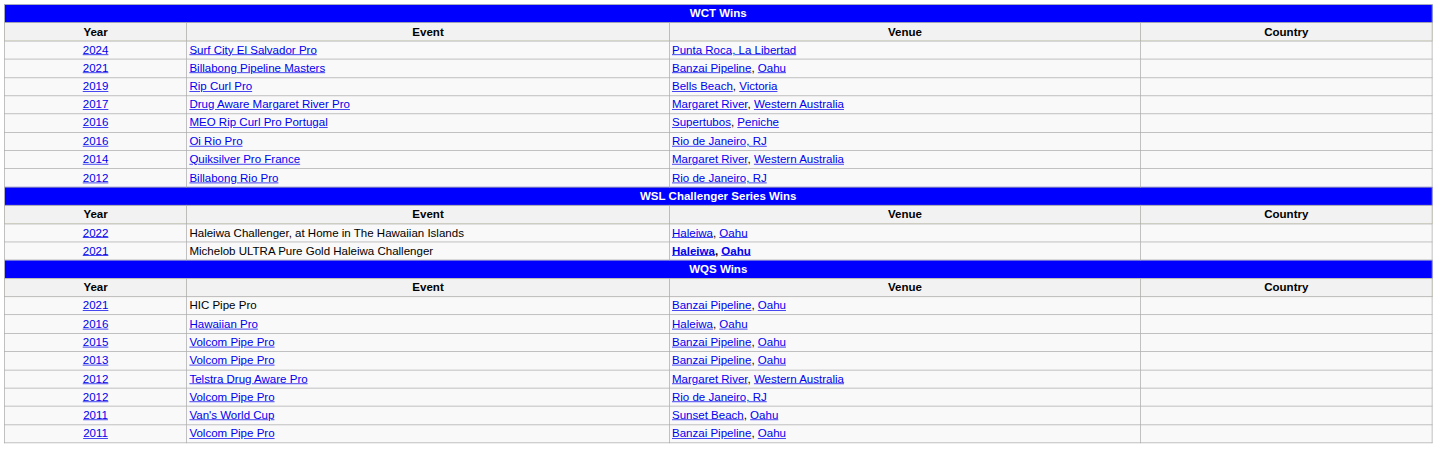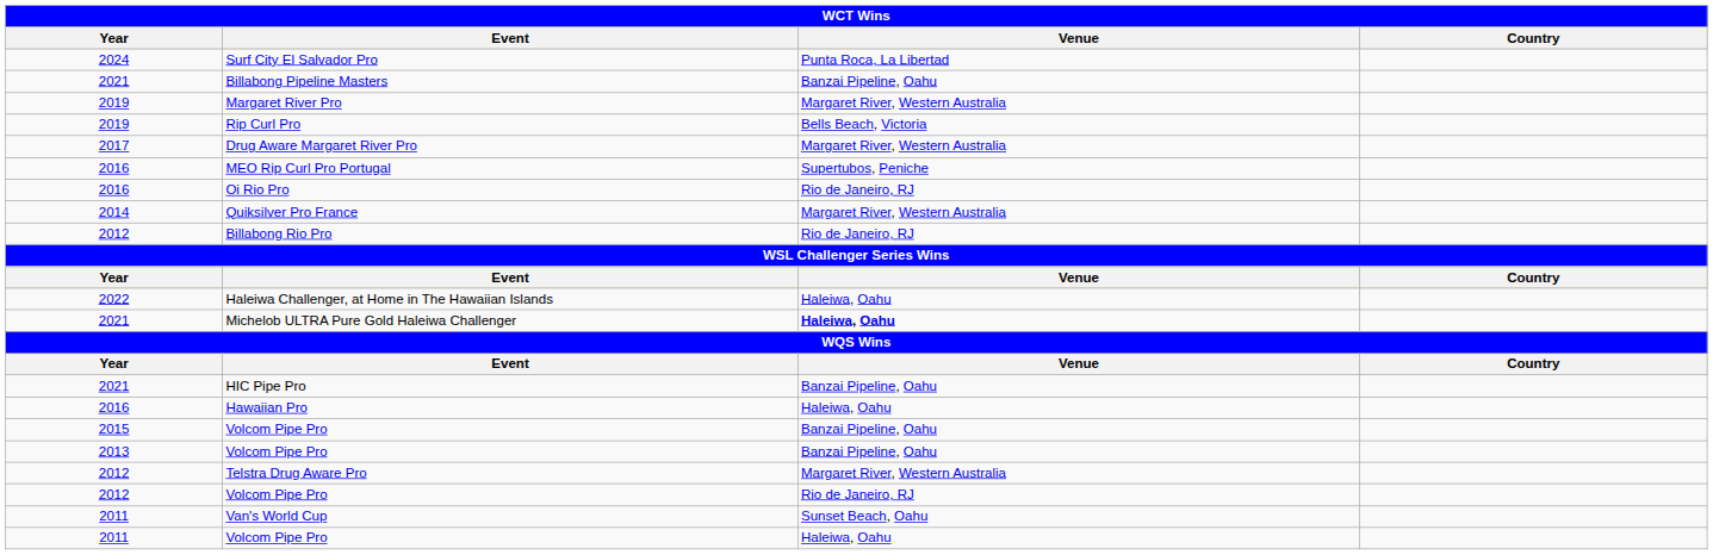+ row: 2019 | Margaret River Pro | Margaret River, Western Australia
2011 / Volcom Pipe Pro | Venue: Banzai Pipeline, Oahu -> Haleiwa, Oahu
